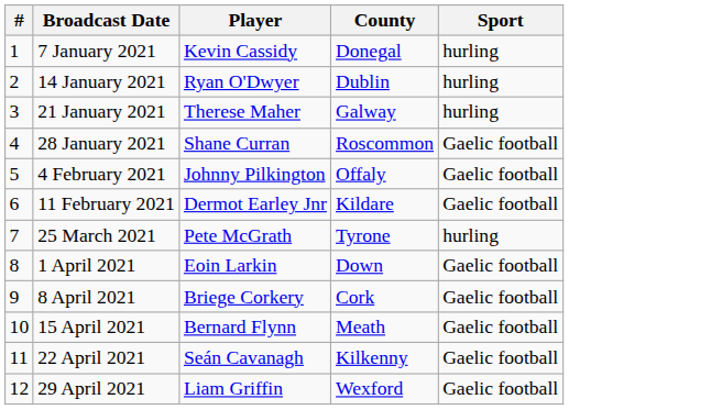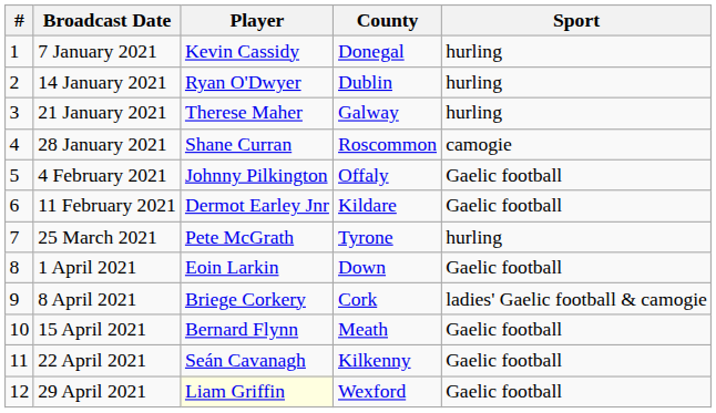28 January 2021 | Sport: Gaelic football -> camogie
8 April 2021 | Sport: Gaelic football -> ladies' Gaelic football & camogie
29 April 2021 | Player: no background -> lightyellow background
